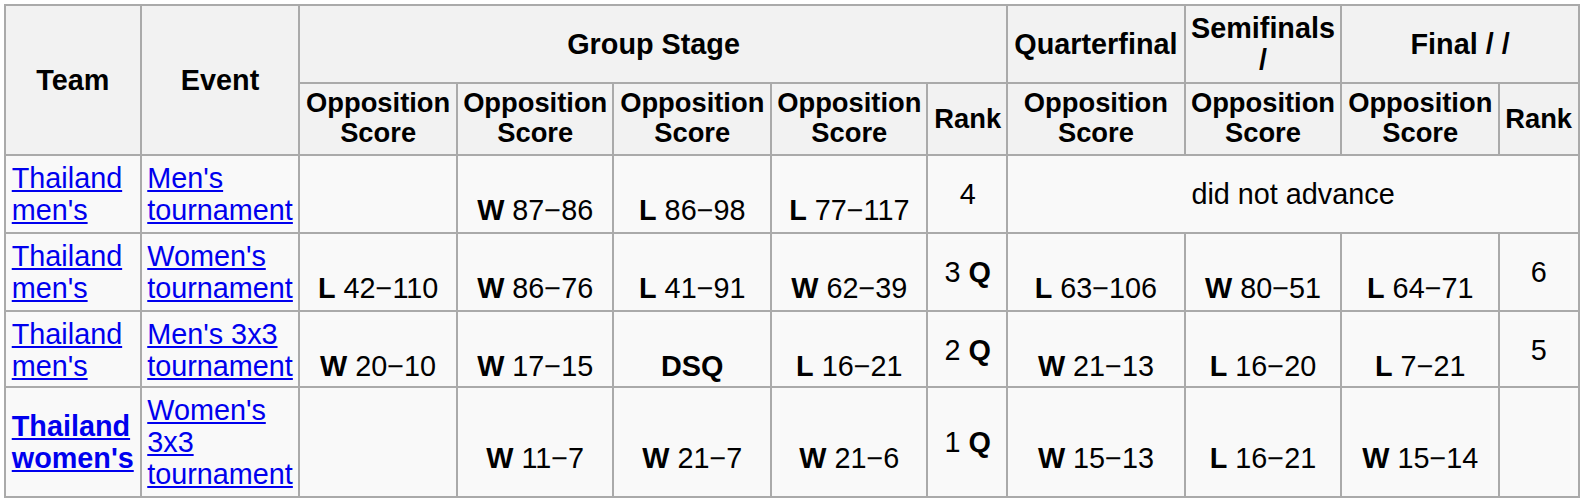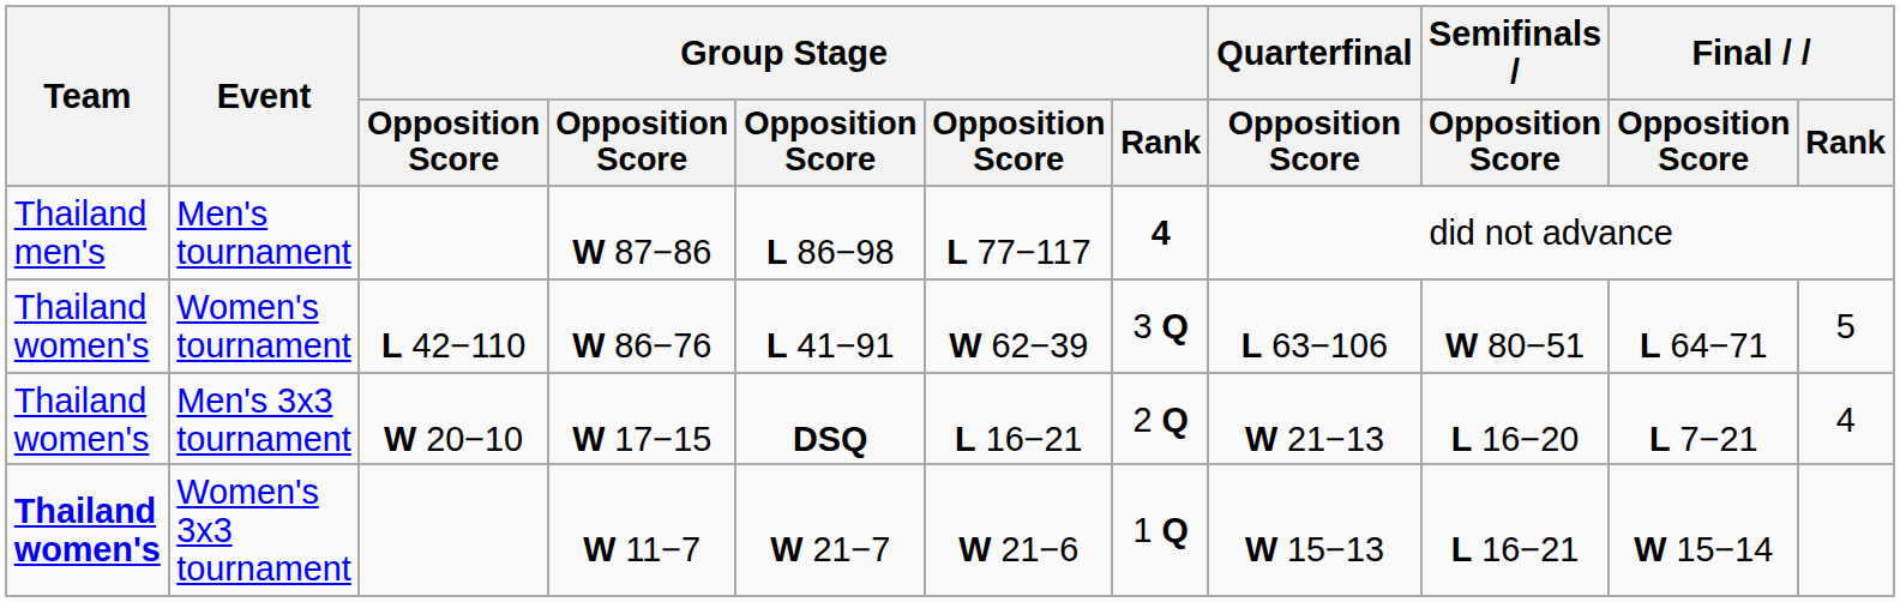Men's tournament | Group Stage / Rank: normal -> bold
Women's tournament | Team: Thailand men's -> Thailand women's
Women's tournament | Final / Rank: 6 -> 5
Men's 3x3 tournament | Team: Thailand men's -> Thailand women's
Men's 3x3 tournament | Final / Rank: 5 -> 4
